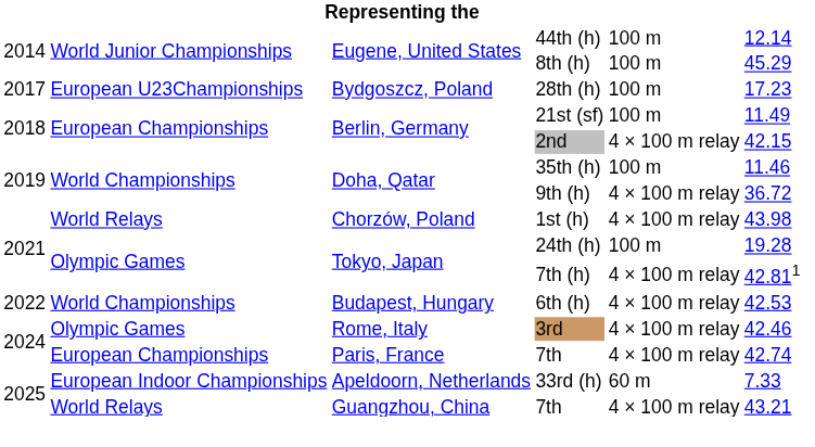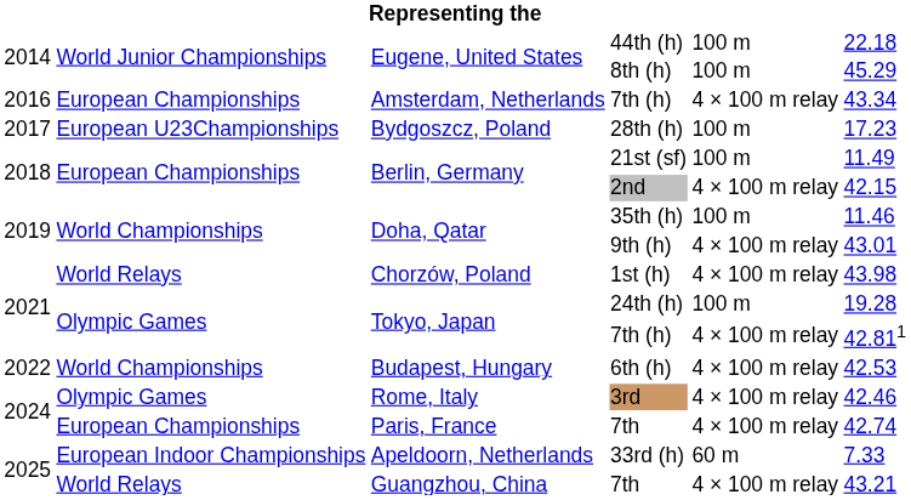44th (h) | column 6: 12.14 -> 22.18
+ row: 2016 | European Championships | Amsterdam, Netherlands | 7th (h) | 4 × 100 m relay | 43.34
9th (h) | column 6: 36.72 -> 43.01
